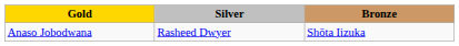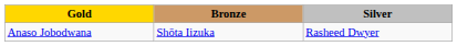columns swapped: Silver <-> Bronze
